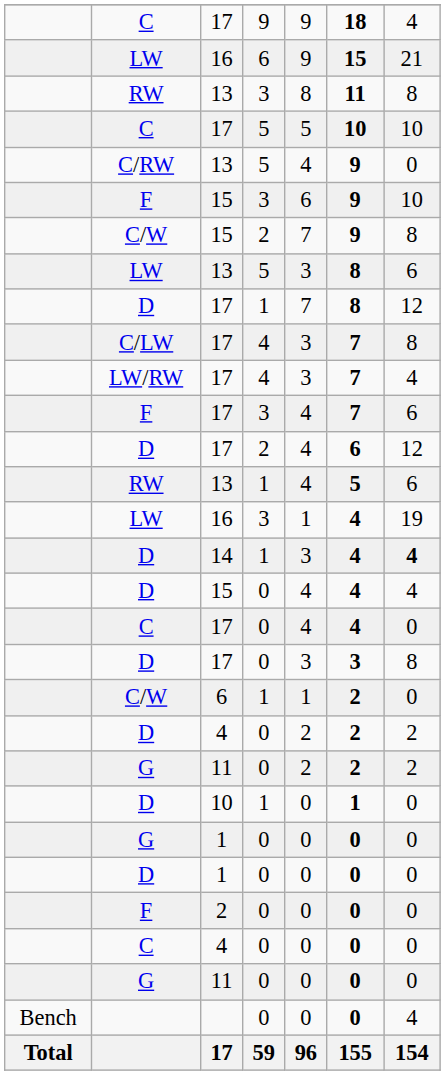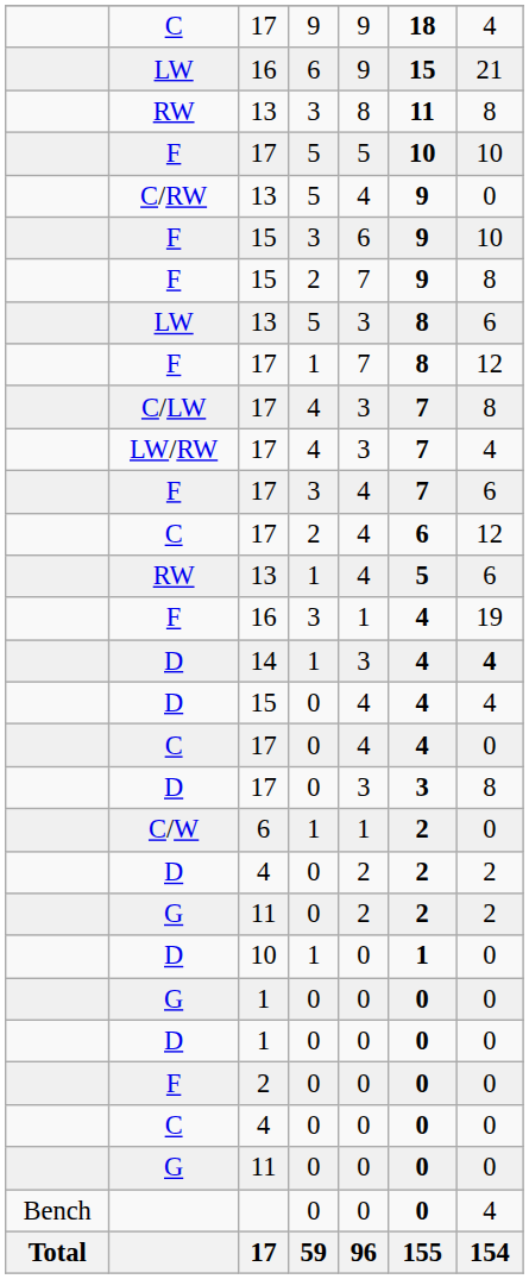17 / 5 | column 2: C -> F
15 / 2 | column 2: C/W -> F
17 / 1 | column 2: D -> F
17 / 2 | column 2: D -> C
16 / 3 | column 2: LW -> F
